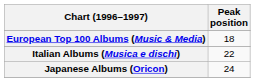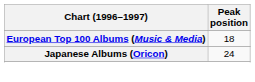- row: Italian Albums (Musica e dischi) | 22
